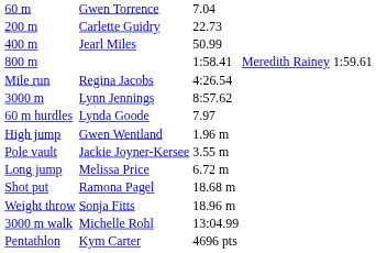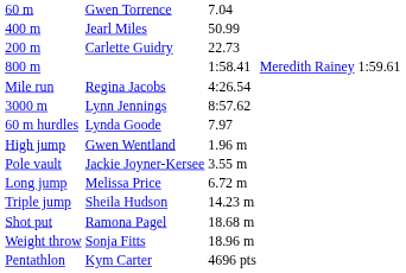rows swapped: 200 m <-> 400 m
+ row: Triple jump | Sheila Hudson | 14.23 m
- row: 3000 m walk | Michelle Rohl | 13:04.99
